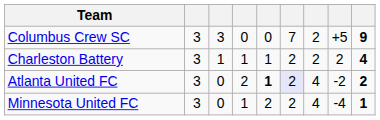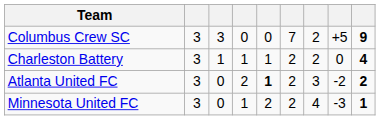Charleston Battery | column 8: 2 -> 0
Atlanta United FC | column 6: lavender background -> no background
Atlanta United FC | column 7: 4 -> 3
Minnesota United FC | column 8: -4 -> -3
